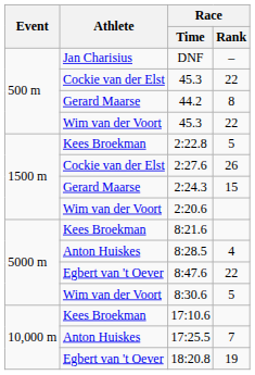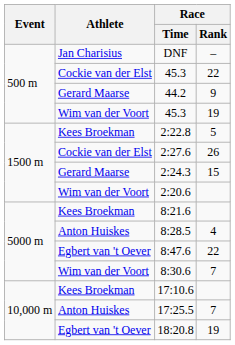44.2 | Race / Rank: 8 -> 9
Wim van der Voort / 45.3 | Race / Rank: 22 -> 19
8:30.6 | Race / Rank: 5 -> 7
